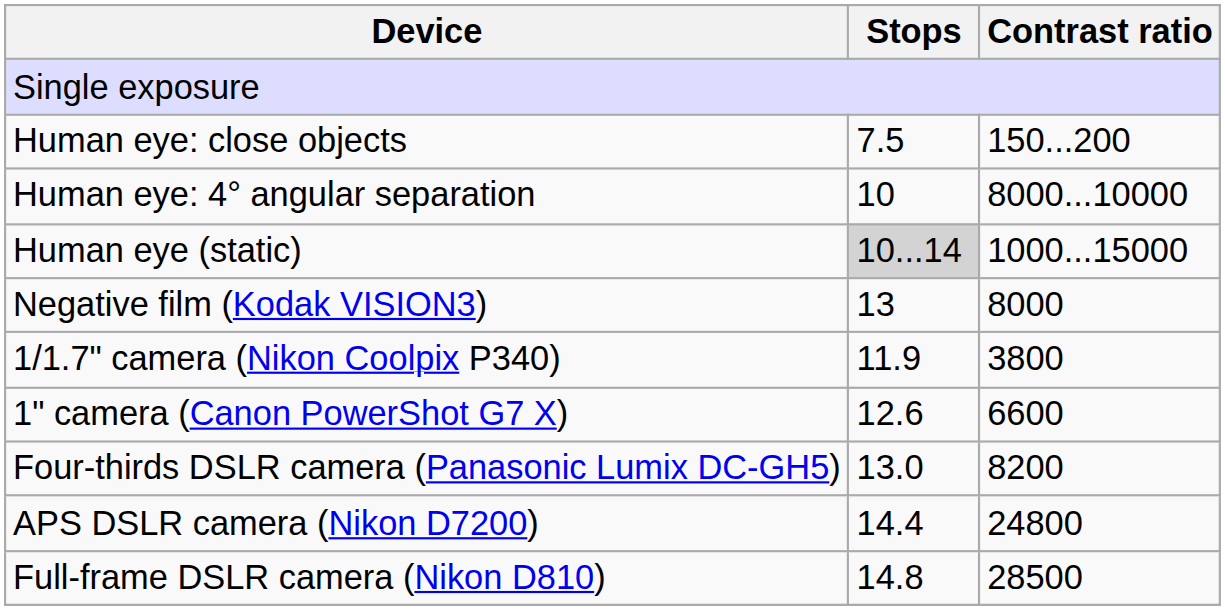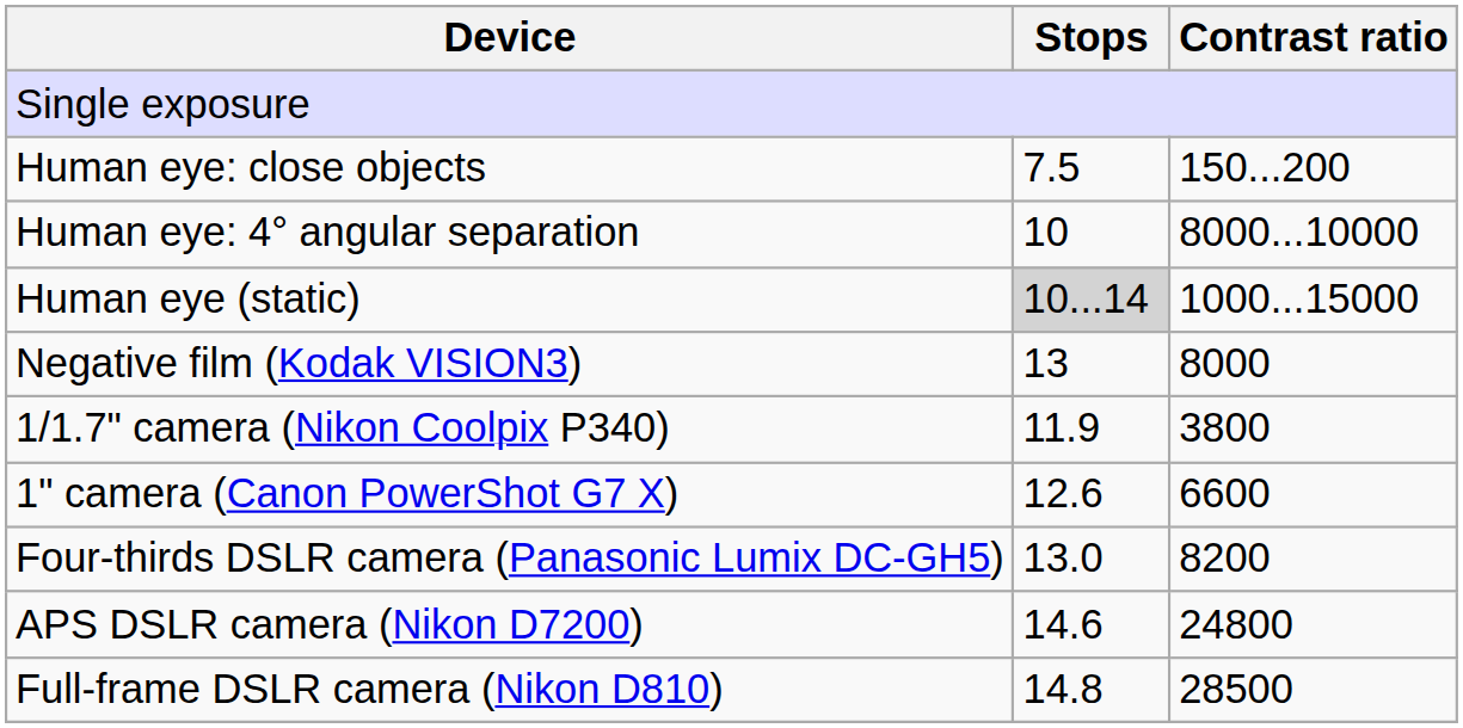APS DSLR camera (Nikon D7200) | Stops: 14.4 -> 14.6
